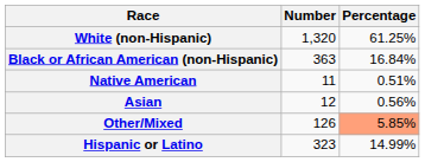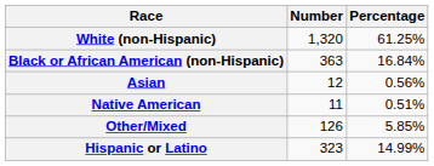rows swapped: Native American <-> Asian
Other/Mixed | Percentage: lightsalmon background -> no background
